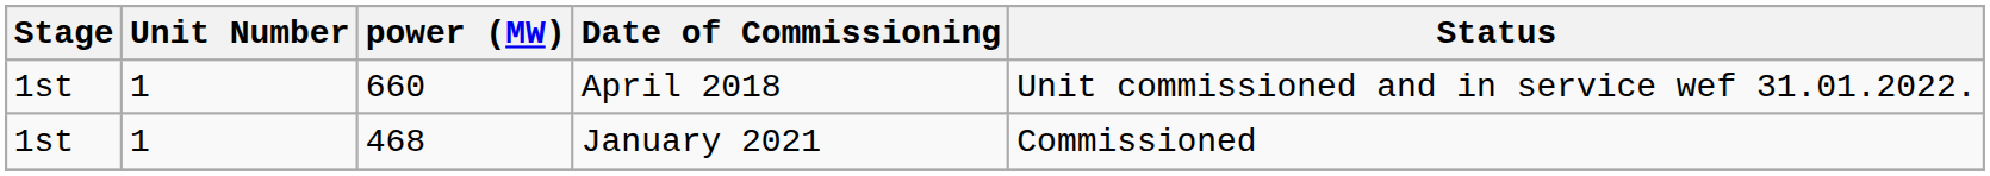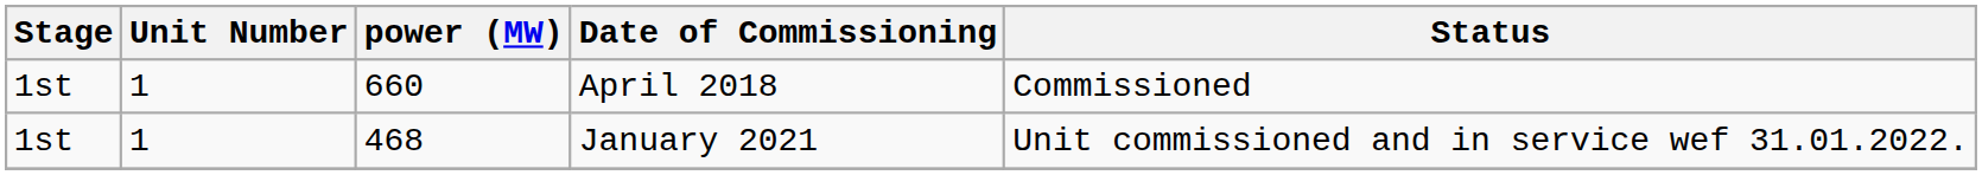April 2018 | Status: Unit commissioned and in service wef 31.01.2022. -> Commissioned
January 2021 | Status: Commissioned -> Unit commissioned and in service wef 31.01.2022.
